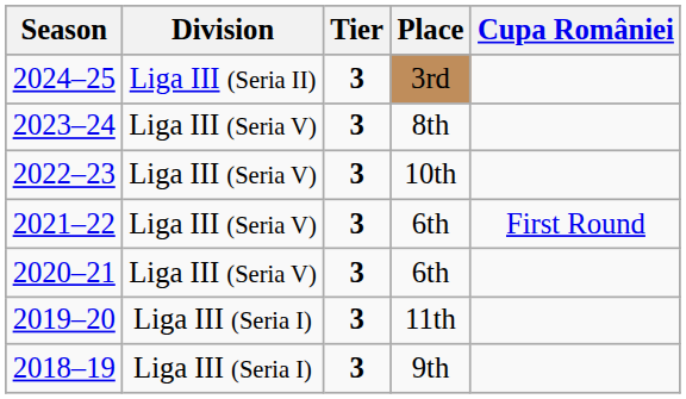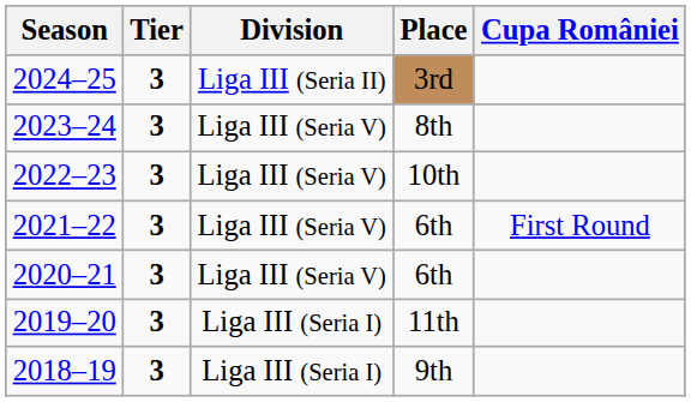columns swapped: Tier <-> Division
